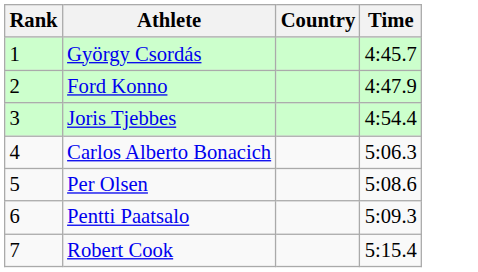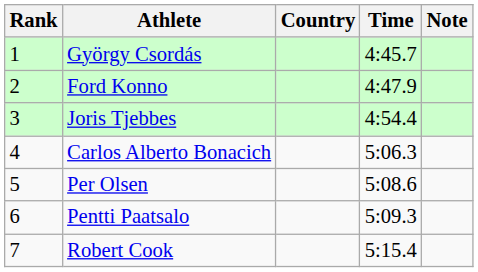+ column: Note
